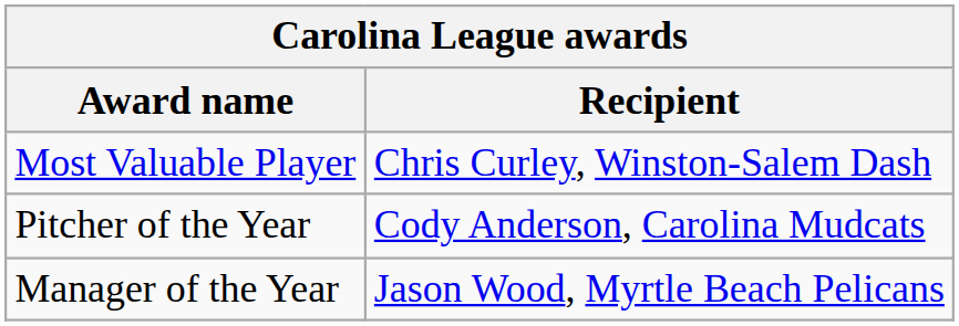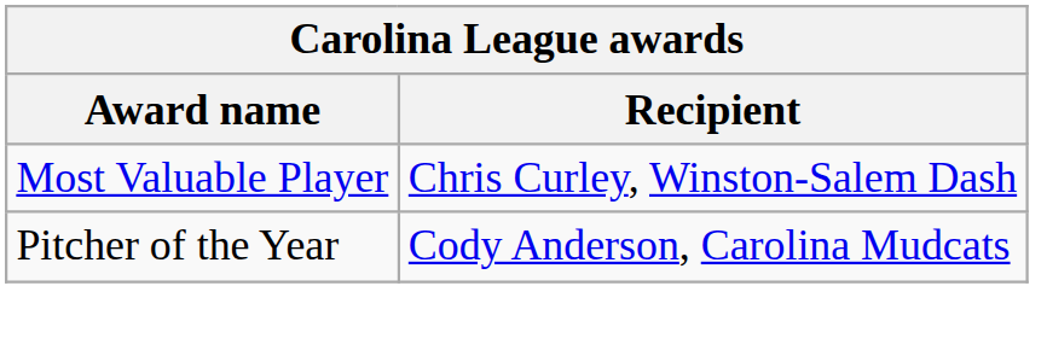- row: Manager of the Year | Jason Wood, Myrtle Beach Pelicans
